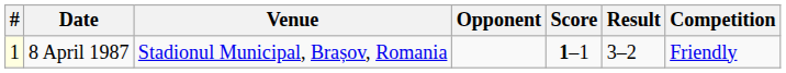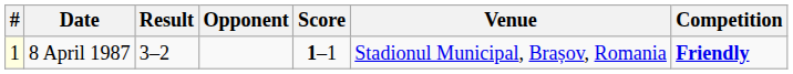columns swapped: Venue <-> Result
8 April 1987 | Competition: normal -> bold
